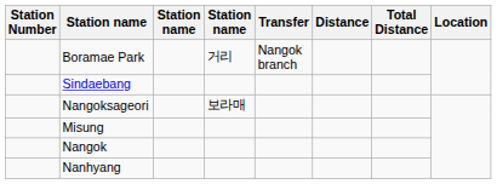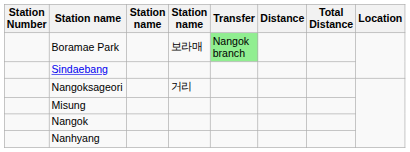Boramae Park | column 4: 거리 -> 보라매
Boramae Park | Transfer: no background -> lightgreen background
Nangoksageori | column 4: 보라매 -> 거리
